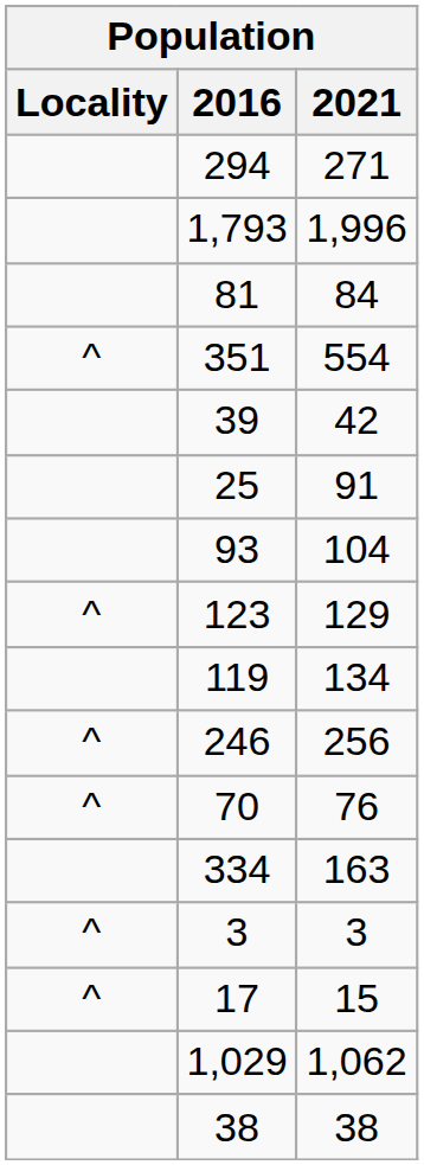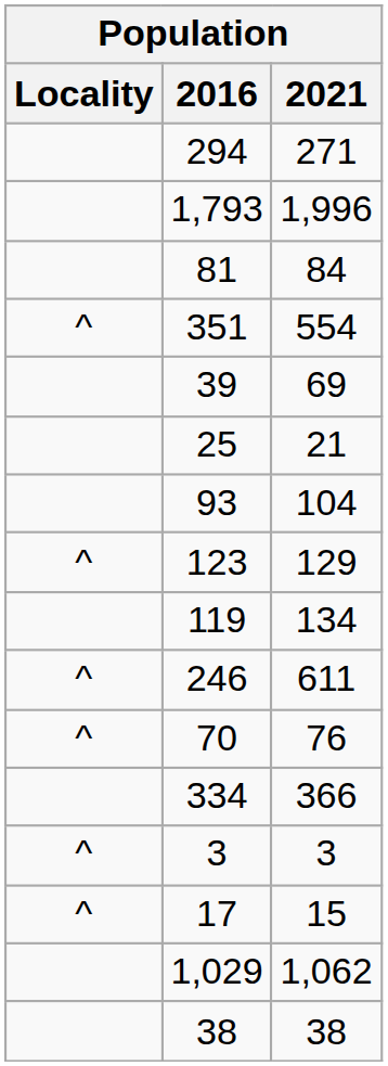39 | 2021: 42 -> 69
25 | 2021: 91 -> 21
246 | 2021: 256 -> 611
334 | 2021: 163 -> 366
